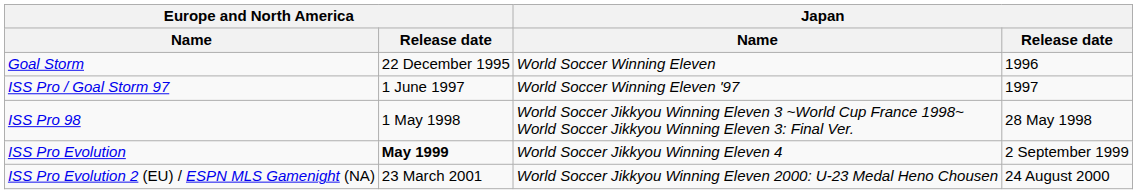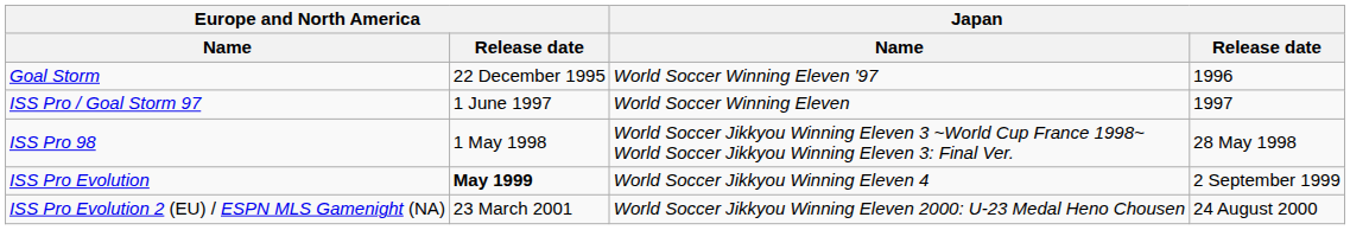Goal Storm | Japan / Name: World Soccer Winning Eleven -> World Soccer Winning Eleven '97
ISS Pro / Goal Storm 97 | Japan / Name: World Soccer Winning Eleven '97 -> World Soccer Winning Eleven
